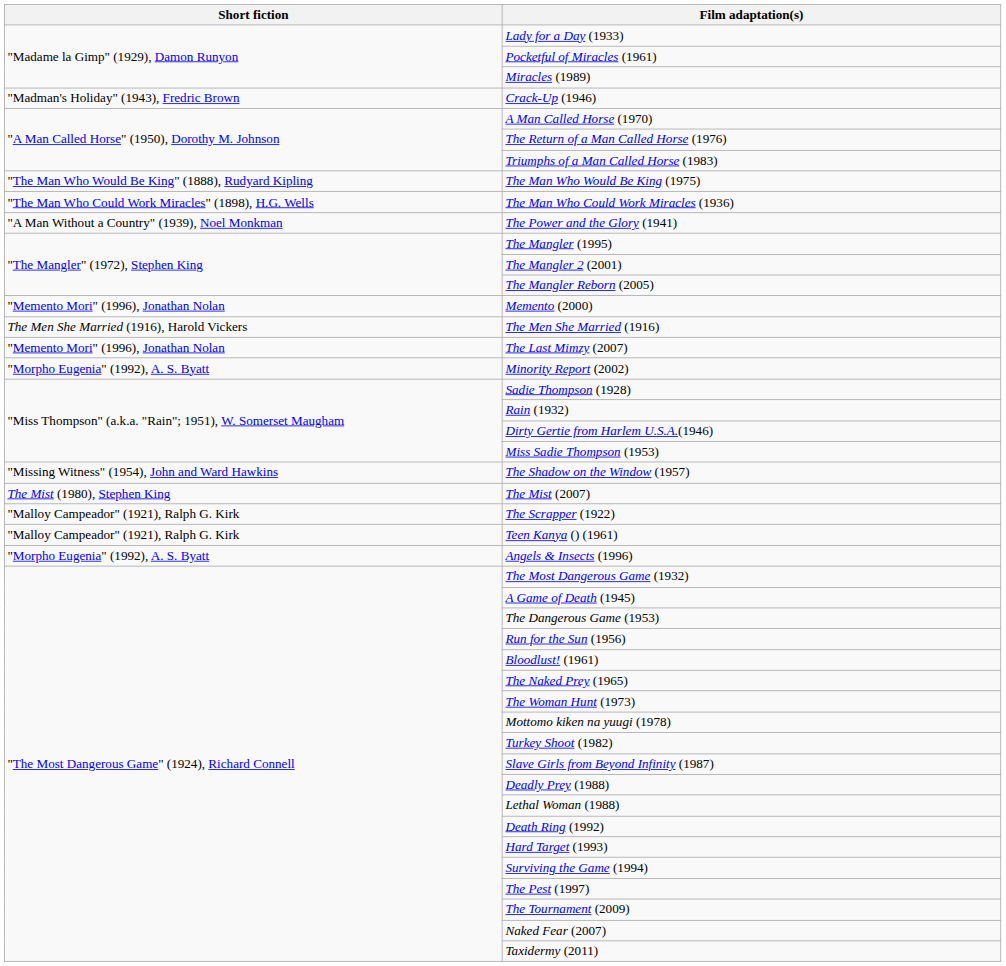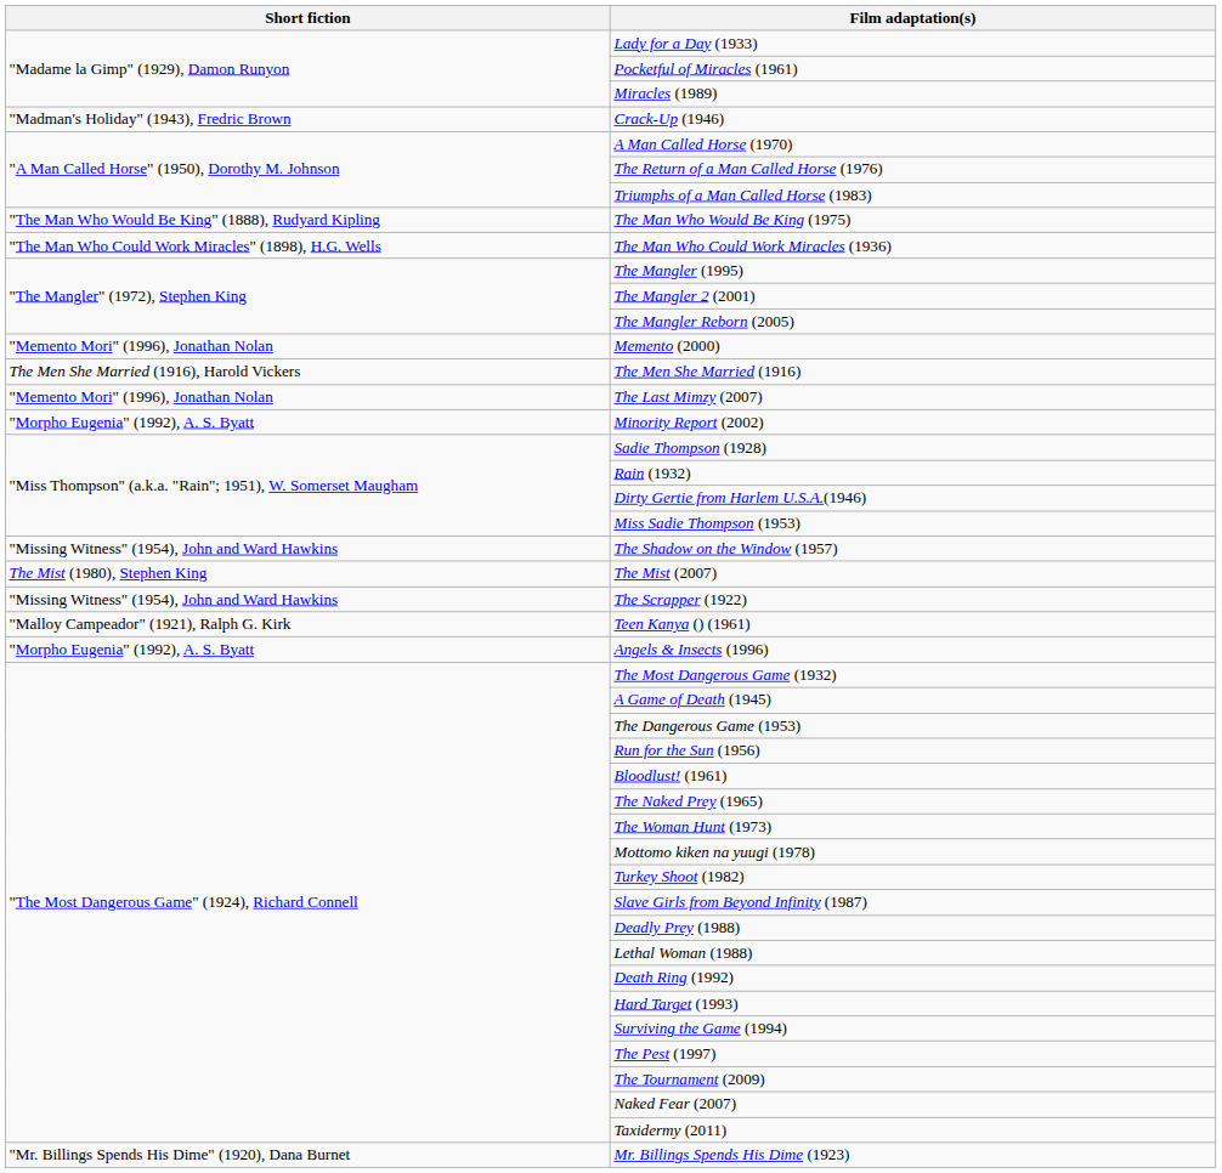- row: "A Man Without a Country" (1939), Noel Monkman | The Power and the Glory (1941)
The Scrapper (1922) | Short fiction: "Malloy Campeador" (1921), Ralph G. Kirk -> "Missing Witness" (1954), John and Ward Hawkins
+ row: "Mr. Billings Spends His Dime" (1920), Dana Burnet | Mr. Billings Spends His Dime (1923)
